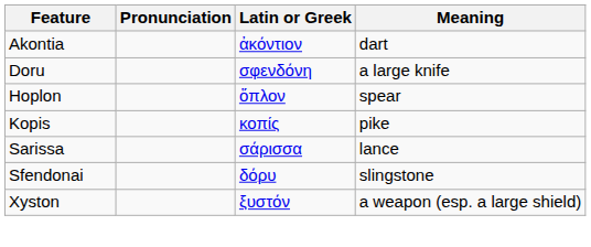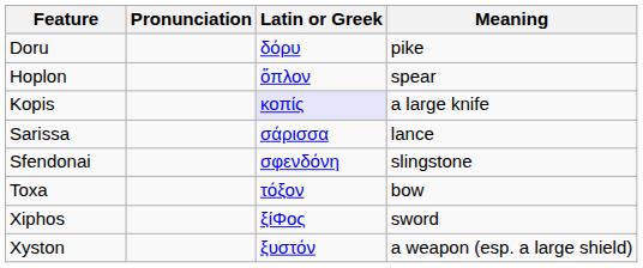- row: Akontia | ἀκόντιον | dart
Doru | Latin or Greek: σφενδόνη -> δόρυ
Doru | Meaning: a large knife -> pike
Kopis | Latin or Greek: no background -> lavender background
Kopis | Meaning: pike -> a large knife
Sfendonai | Latin or Greek: δόρυ -> σφενδόνη
+ row: Toxa | τόξον | bow
+ row: Xiphos | ξίΦος | sword
